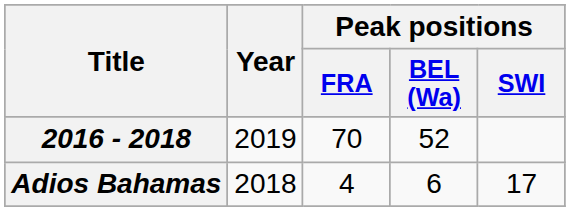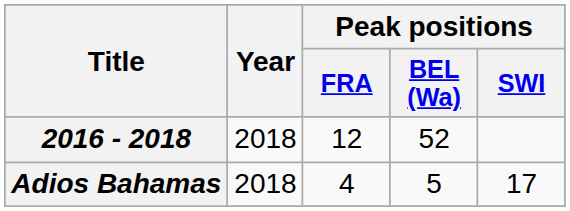2016 - 2018 | Year: 2019 -> 2018
2016 - 2018 | Peak positions / FRA: 70 -> 12
Adios Bahamas | Peak positions / BEL (Wa): 6 -> 5
